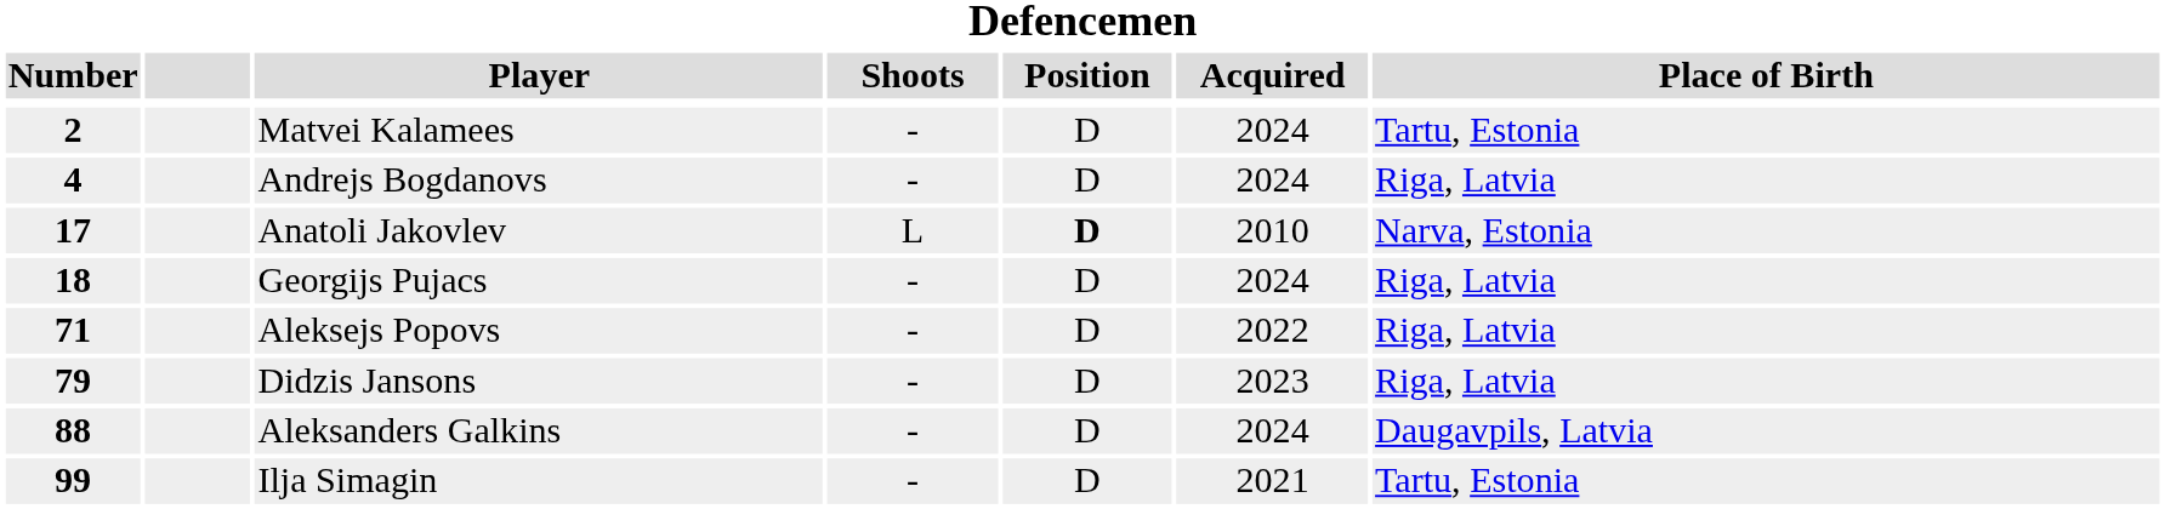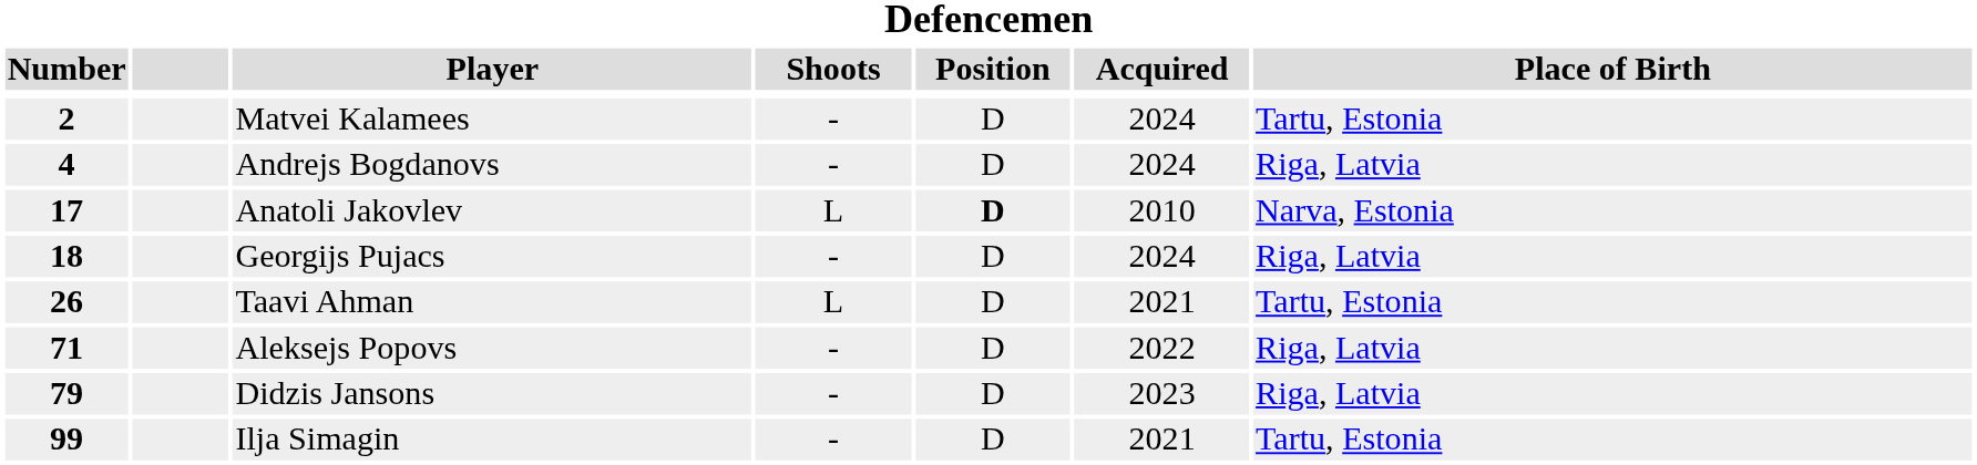+ row: 26 | Taavi Ahman | L | D | 2021 | Tartu, Estonia
- row: 88 | Aleksanders Galkins | - | D | 2024 | Daugavpils, Latvia
